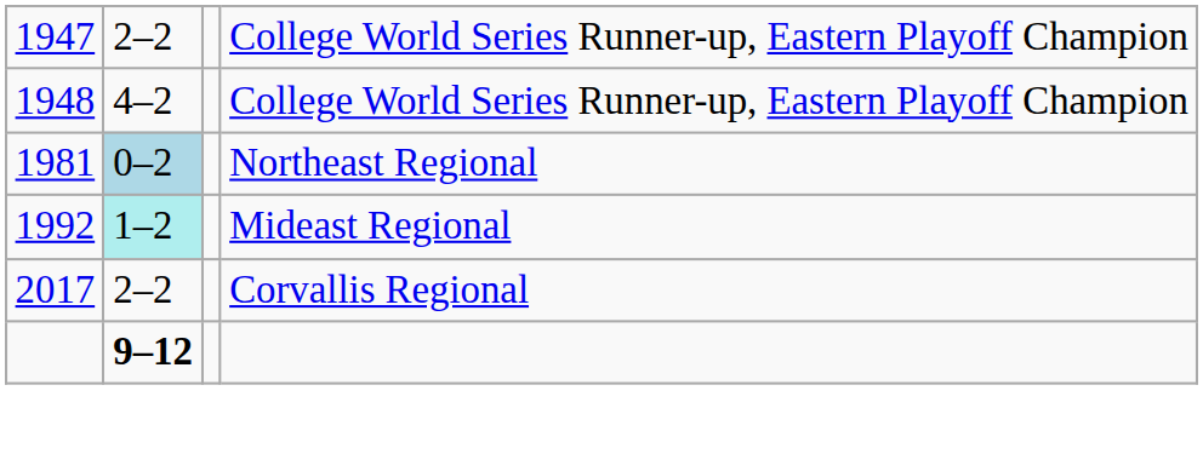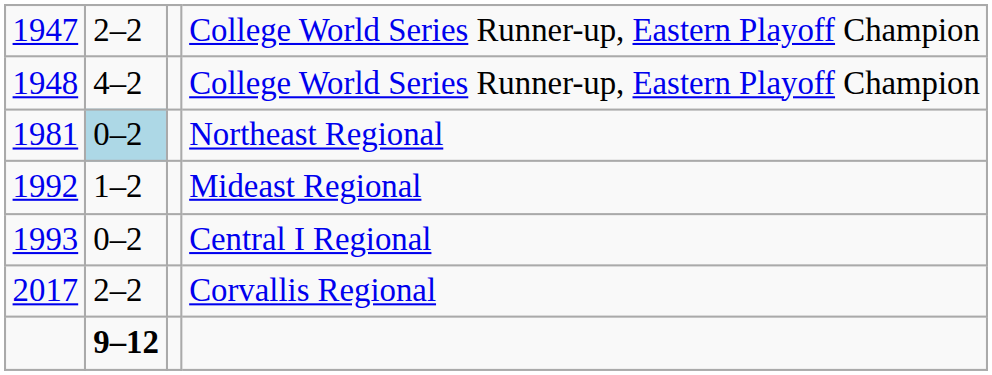Mideast Regional | column 2: paleturquoise background -> no background
+ row: 1993 | 0–2 | Central I Regional
